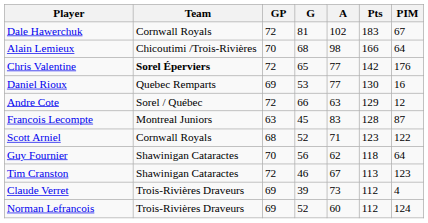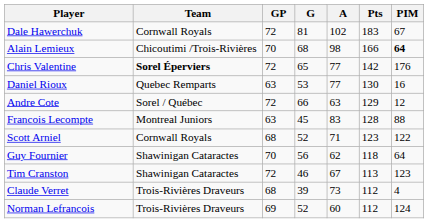Alain Lemieux | PIM: normal -> bold
Daniel Rioux | GP: 69 -> 63
Francois Lecompte | PIM: 87 -> 88
Claude Verret | GP: 69 -> 68
